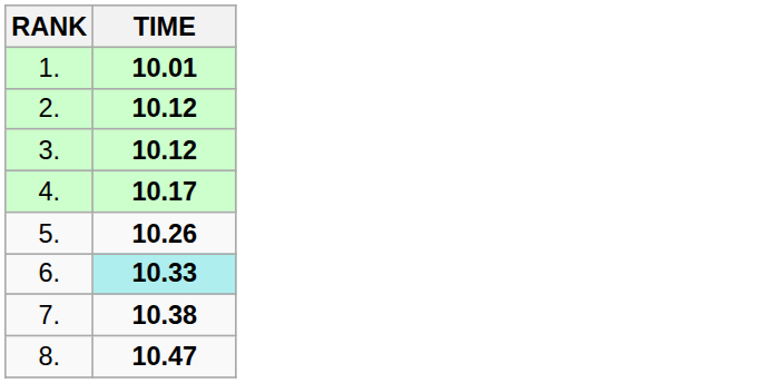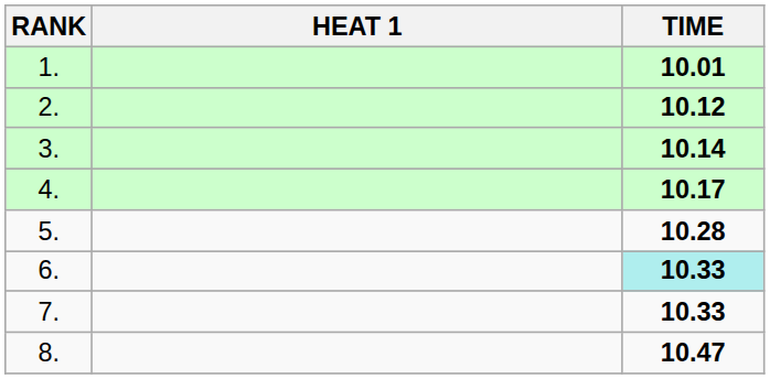+ column: HEAT 1
3. | TIME: 10.12 -> 10.14
5. | TIME: 10.26 -> 10.28
7. | TIME: 10.38 -> 10.33
